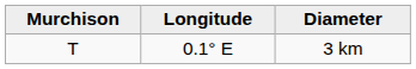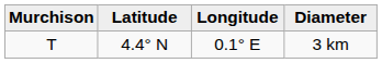+ column: Latitude | 4.4° N
